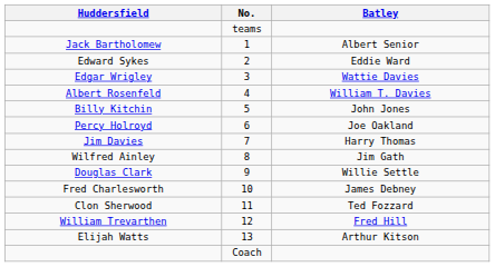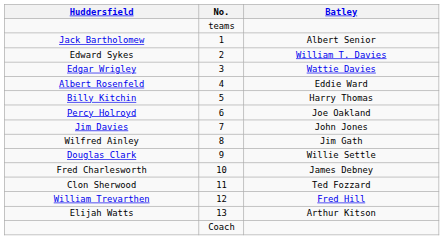Edward Sykes | Batley: Eddie Ward -> William T. Davies
Albert Rosenfeld | Batley: William T. Davies -> Eddie Ward
Billy Kitchin | Batley: John Jones -> Harry Thomas
Jim Davies | Batley: Harry Thomas -> John Jones
